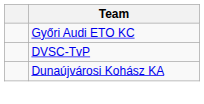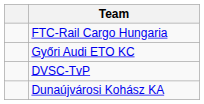+ row: FTC-Rail Cargo Hungaria
